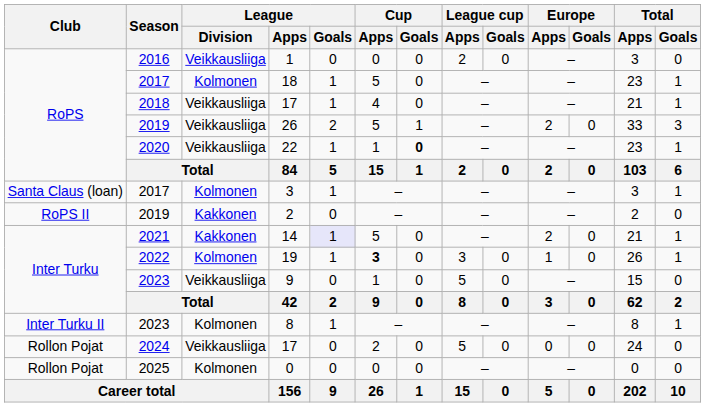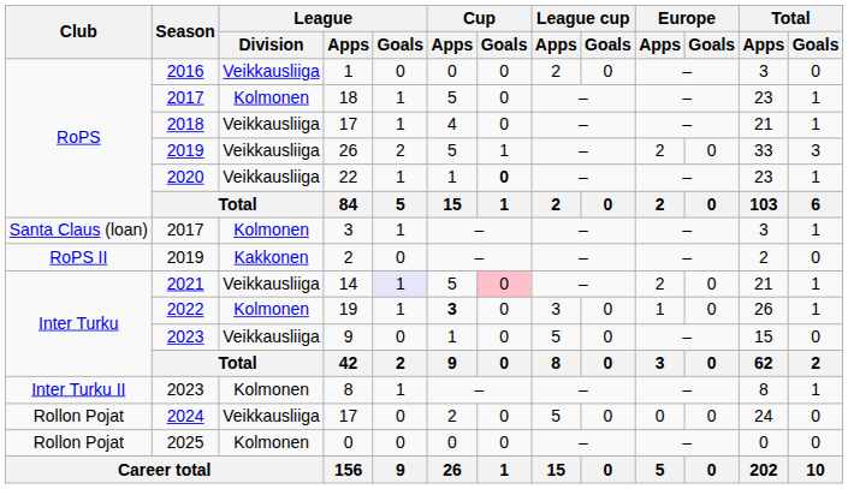14 | League / Division: Kakkonen -> Veikkausliiga
14 | Cup / Goals: no background -> pink background
